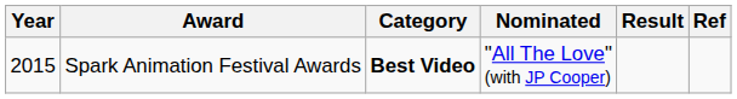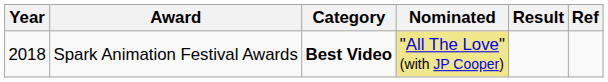Spark Animation Festival Awards | Year: 2015 -> 2018
Spark Animation Festival Awards | Nominated: no background -> khaki background
